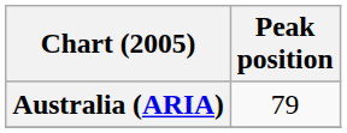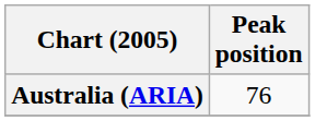Australia (ARIA) | Peak position: 79 -> 76
